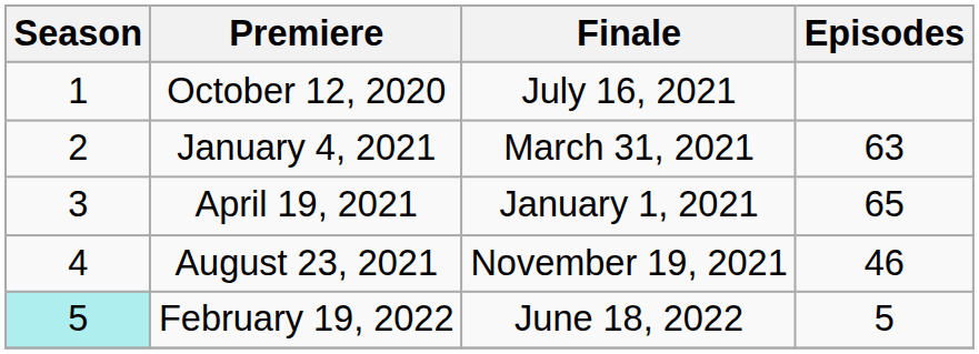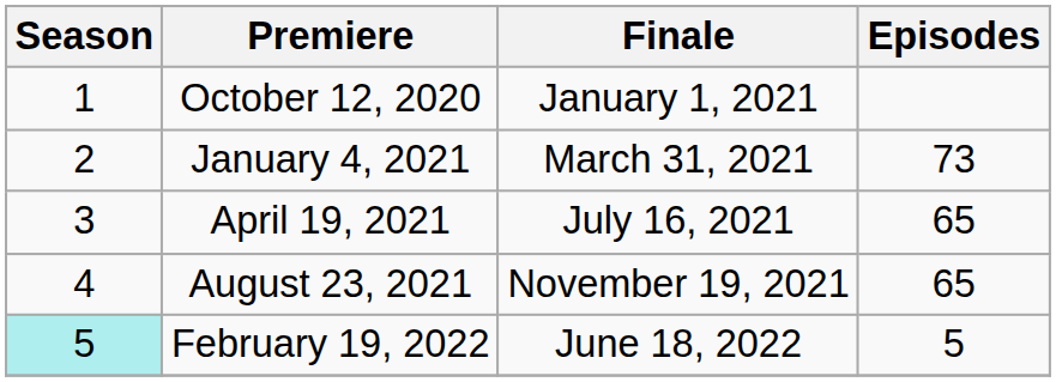October 12, 2020 | Finale: July 16, 2021 -> January 1, 2021
January 4, 2021 | Episodes: 63 -> 73
April 19, 2021 | Finale: January 1, 2021 -> July 16, 2021
August 23, 2021 | Episodes: 46 -> 65
